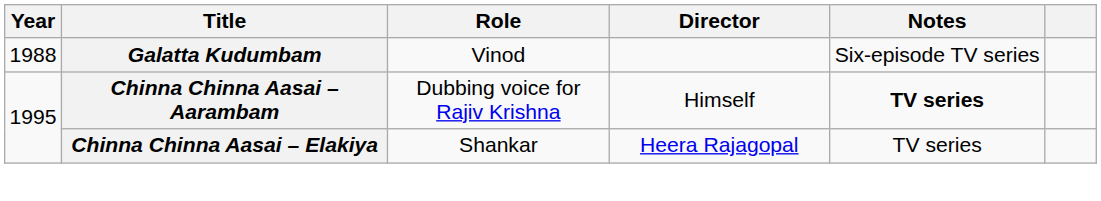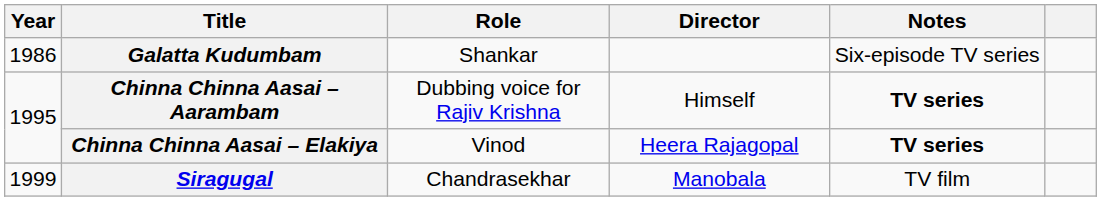Galatta Kudumbam | Year: 1988 -> 1986
Galatta Kudumbam | Role: Vinod -> Shankar
Chinna Chinna Aasai – Elakiya | Role: Shankar -> Vinod
Chinna Chinna Aasai – Elakiya | Notes: normal -> bold
+ row: 1999 | Siragugal | Chandrasekhar | Manobala | TV film
